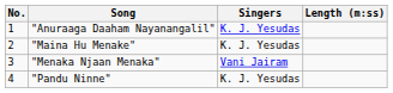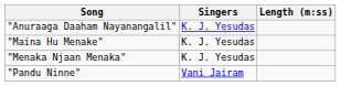- column: No. | 1 | 2 | 3 | 4
"Menaka Njaan Menaka" | Singers: Vani Jairam -> K. J. Yesudas
"Pandu Ninne" | Singers: K. J. Yesudas -> Vani Jairam
